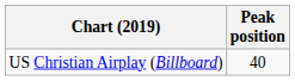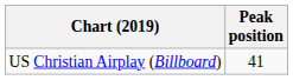US Christian Airplay (Billboard) | Peak position: 40 -> 41
